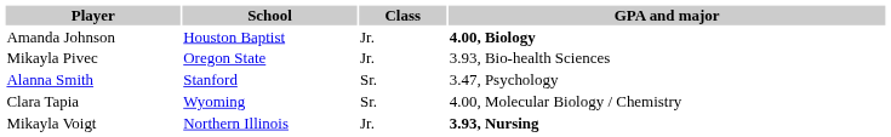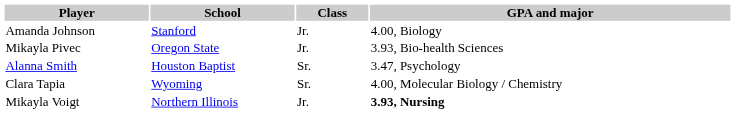Amanda Johnson | School: Houston Baptist -> Stanford
Amanda Johnson | GPA and major: bold -> normal
Alanna Smith | School: Stanford -> Houston Baptist
